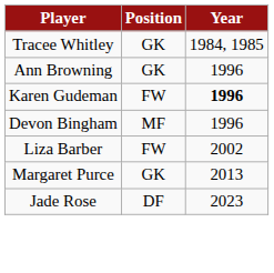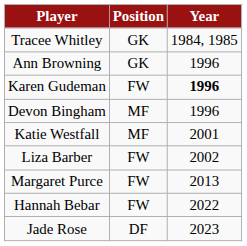+ row: Katie Westfall | MF | 2001
Margaret Purce | Position: GK -> FW
+ row: Hannah Bebar | FW | 2022
